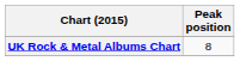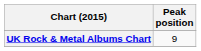UK Rock & Metal Albums Chart | Peak position: 8 -> 9
